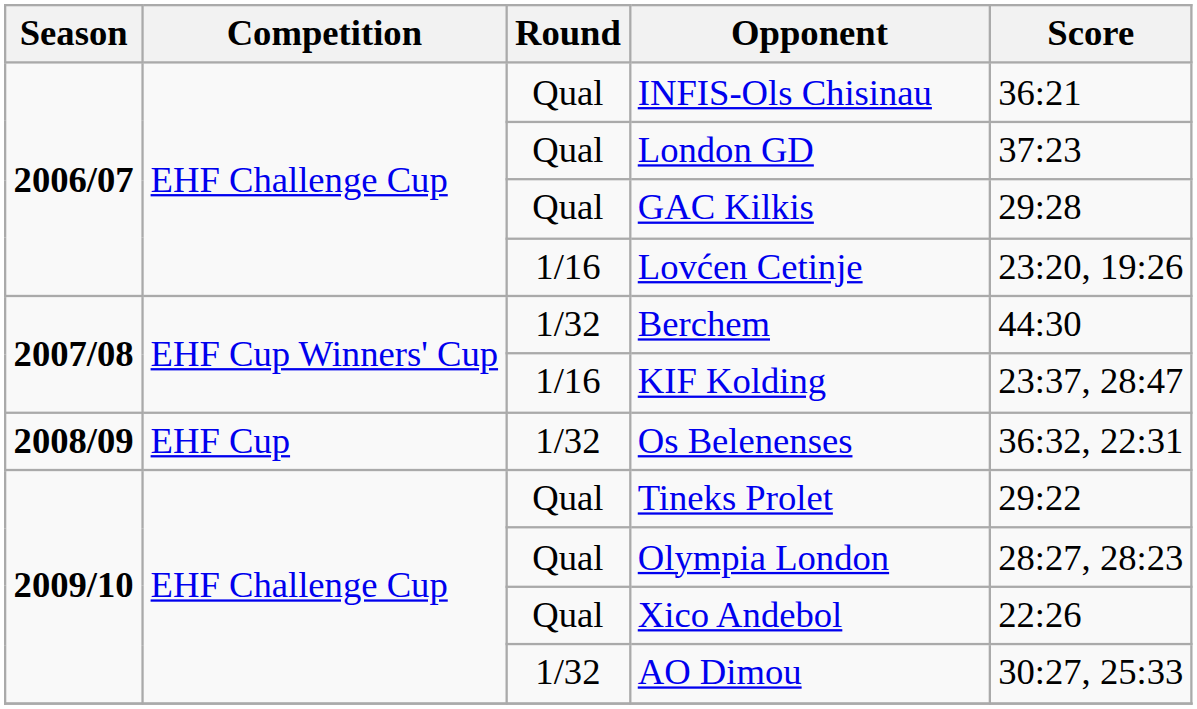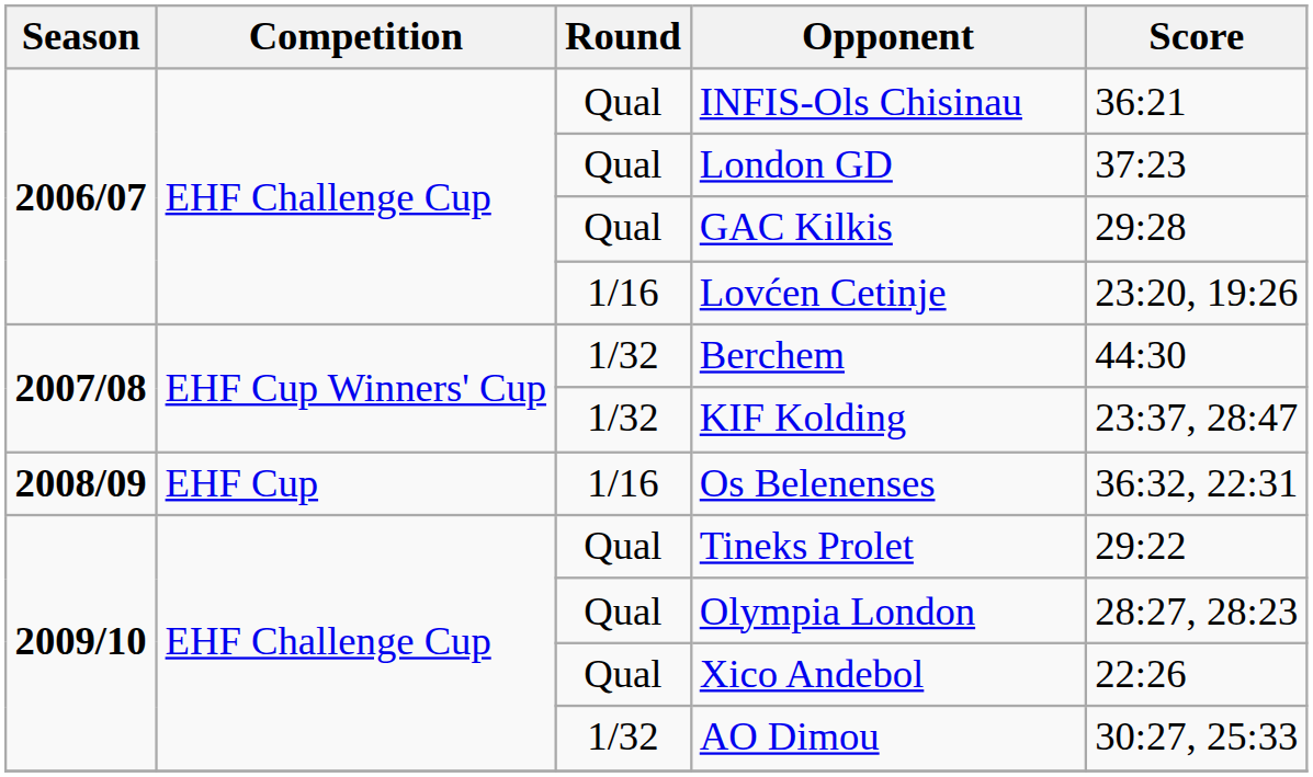KIF Kolding | Round: 1/16 -> 1/32
Os Belenenses | Round: 1/32 -> 1/16
